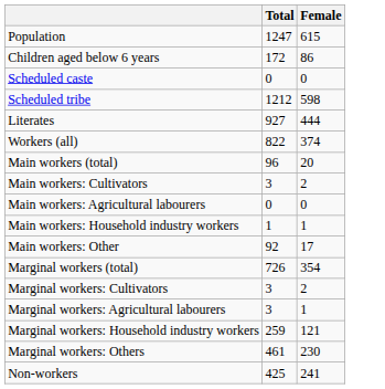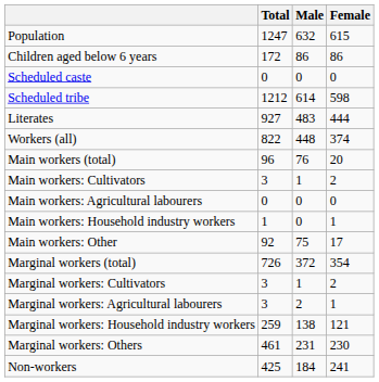+ column: Male | 632 | 86 | 0 | 614 | 483 | 448 | 76 | 1 | 0 | 0 | 75 | 372 | 1 | 2 | 138 | 231 | 184
